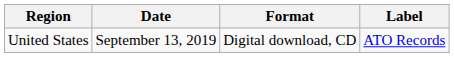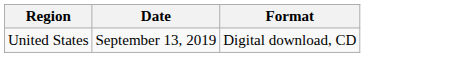- column: Label | ATO Records
